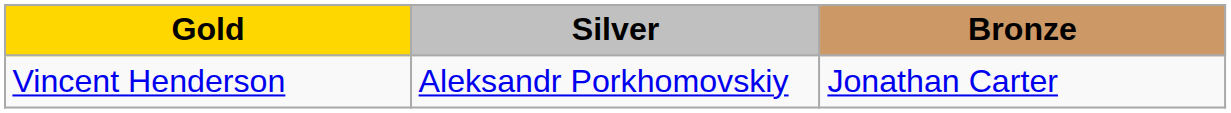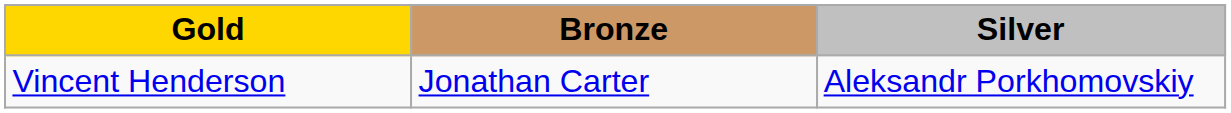columns swapped: Silver <-> Bronze
